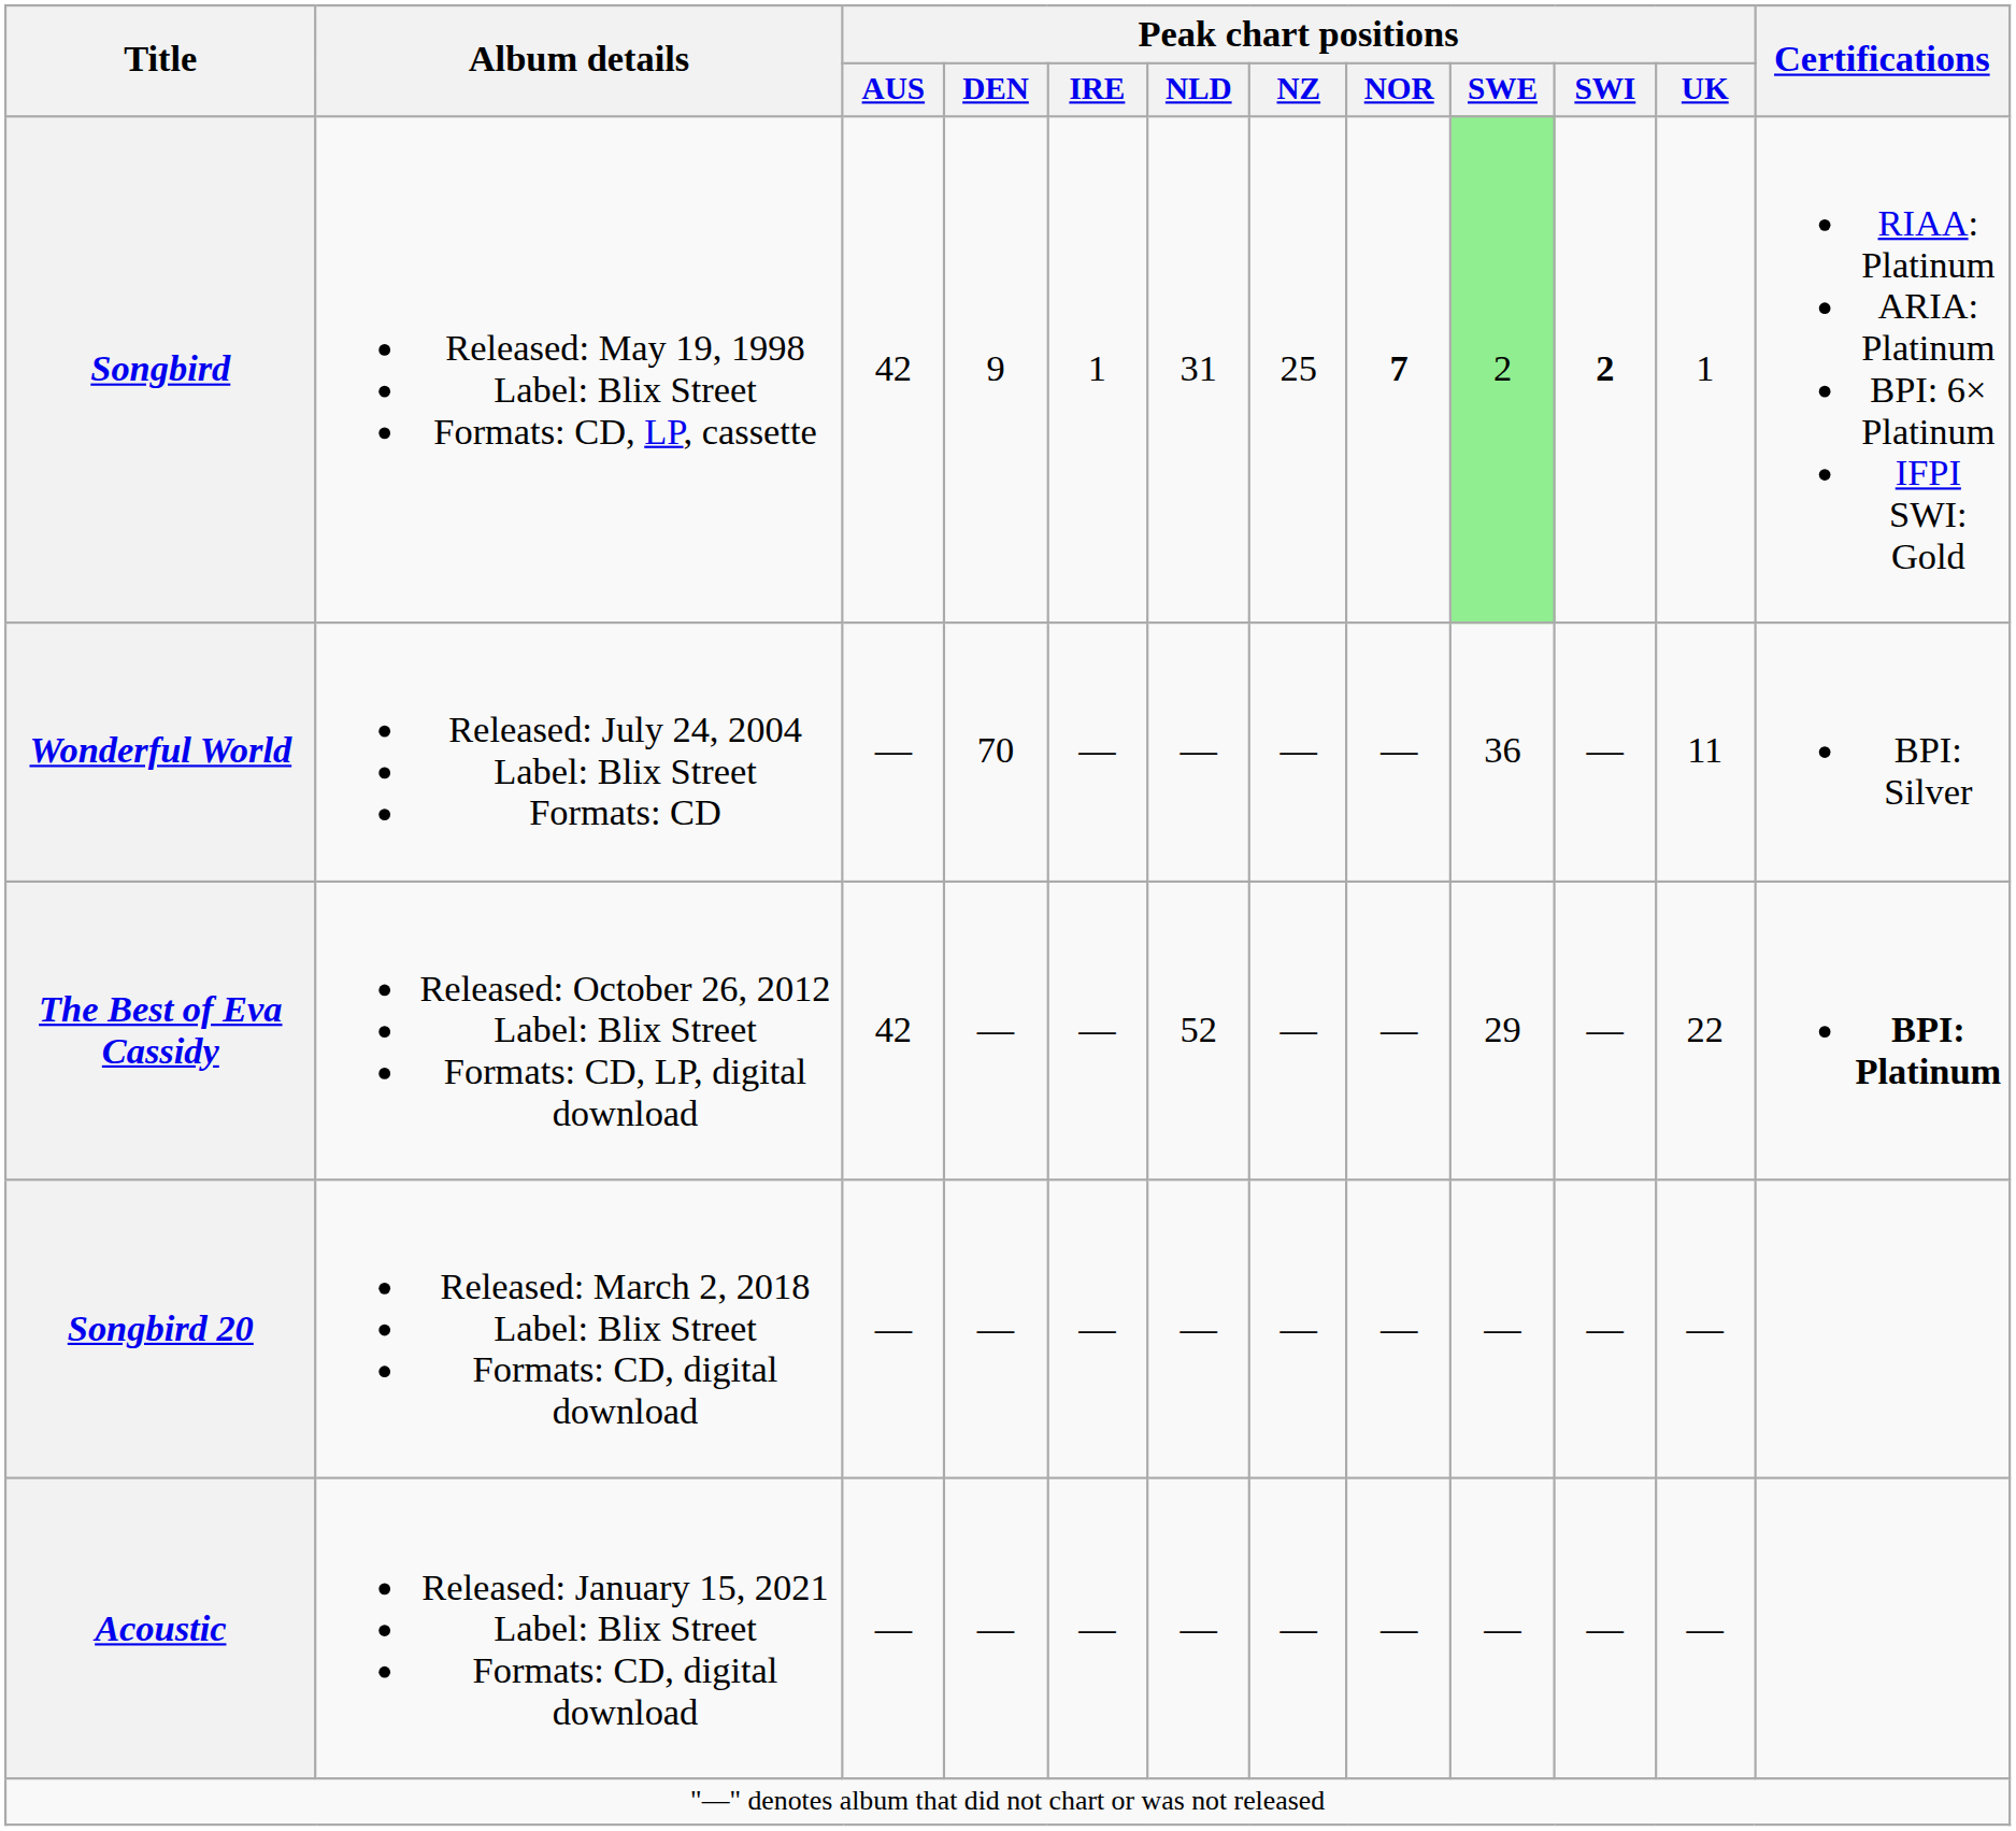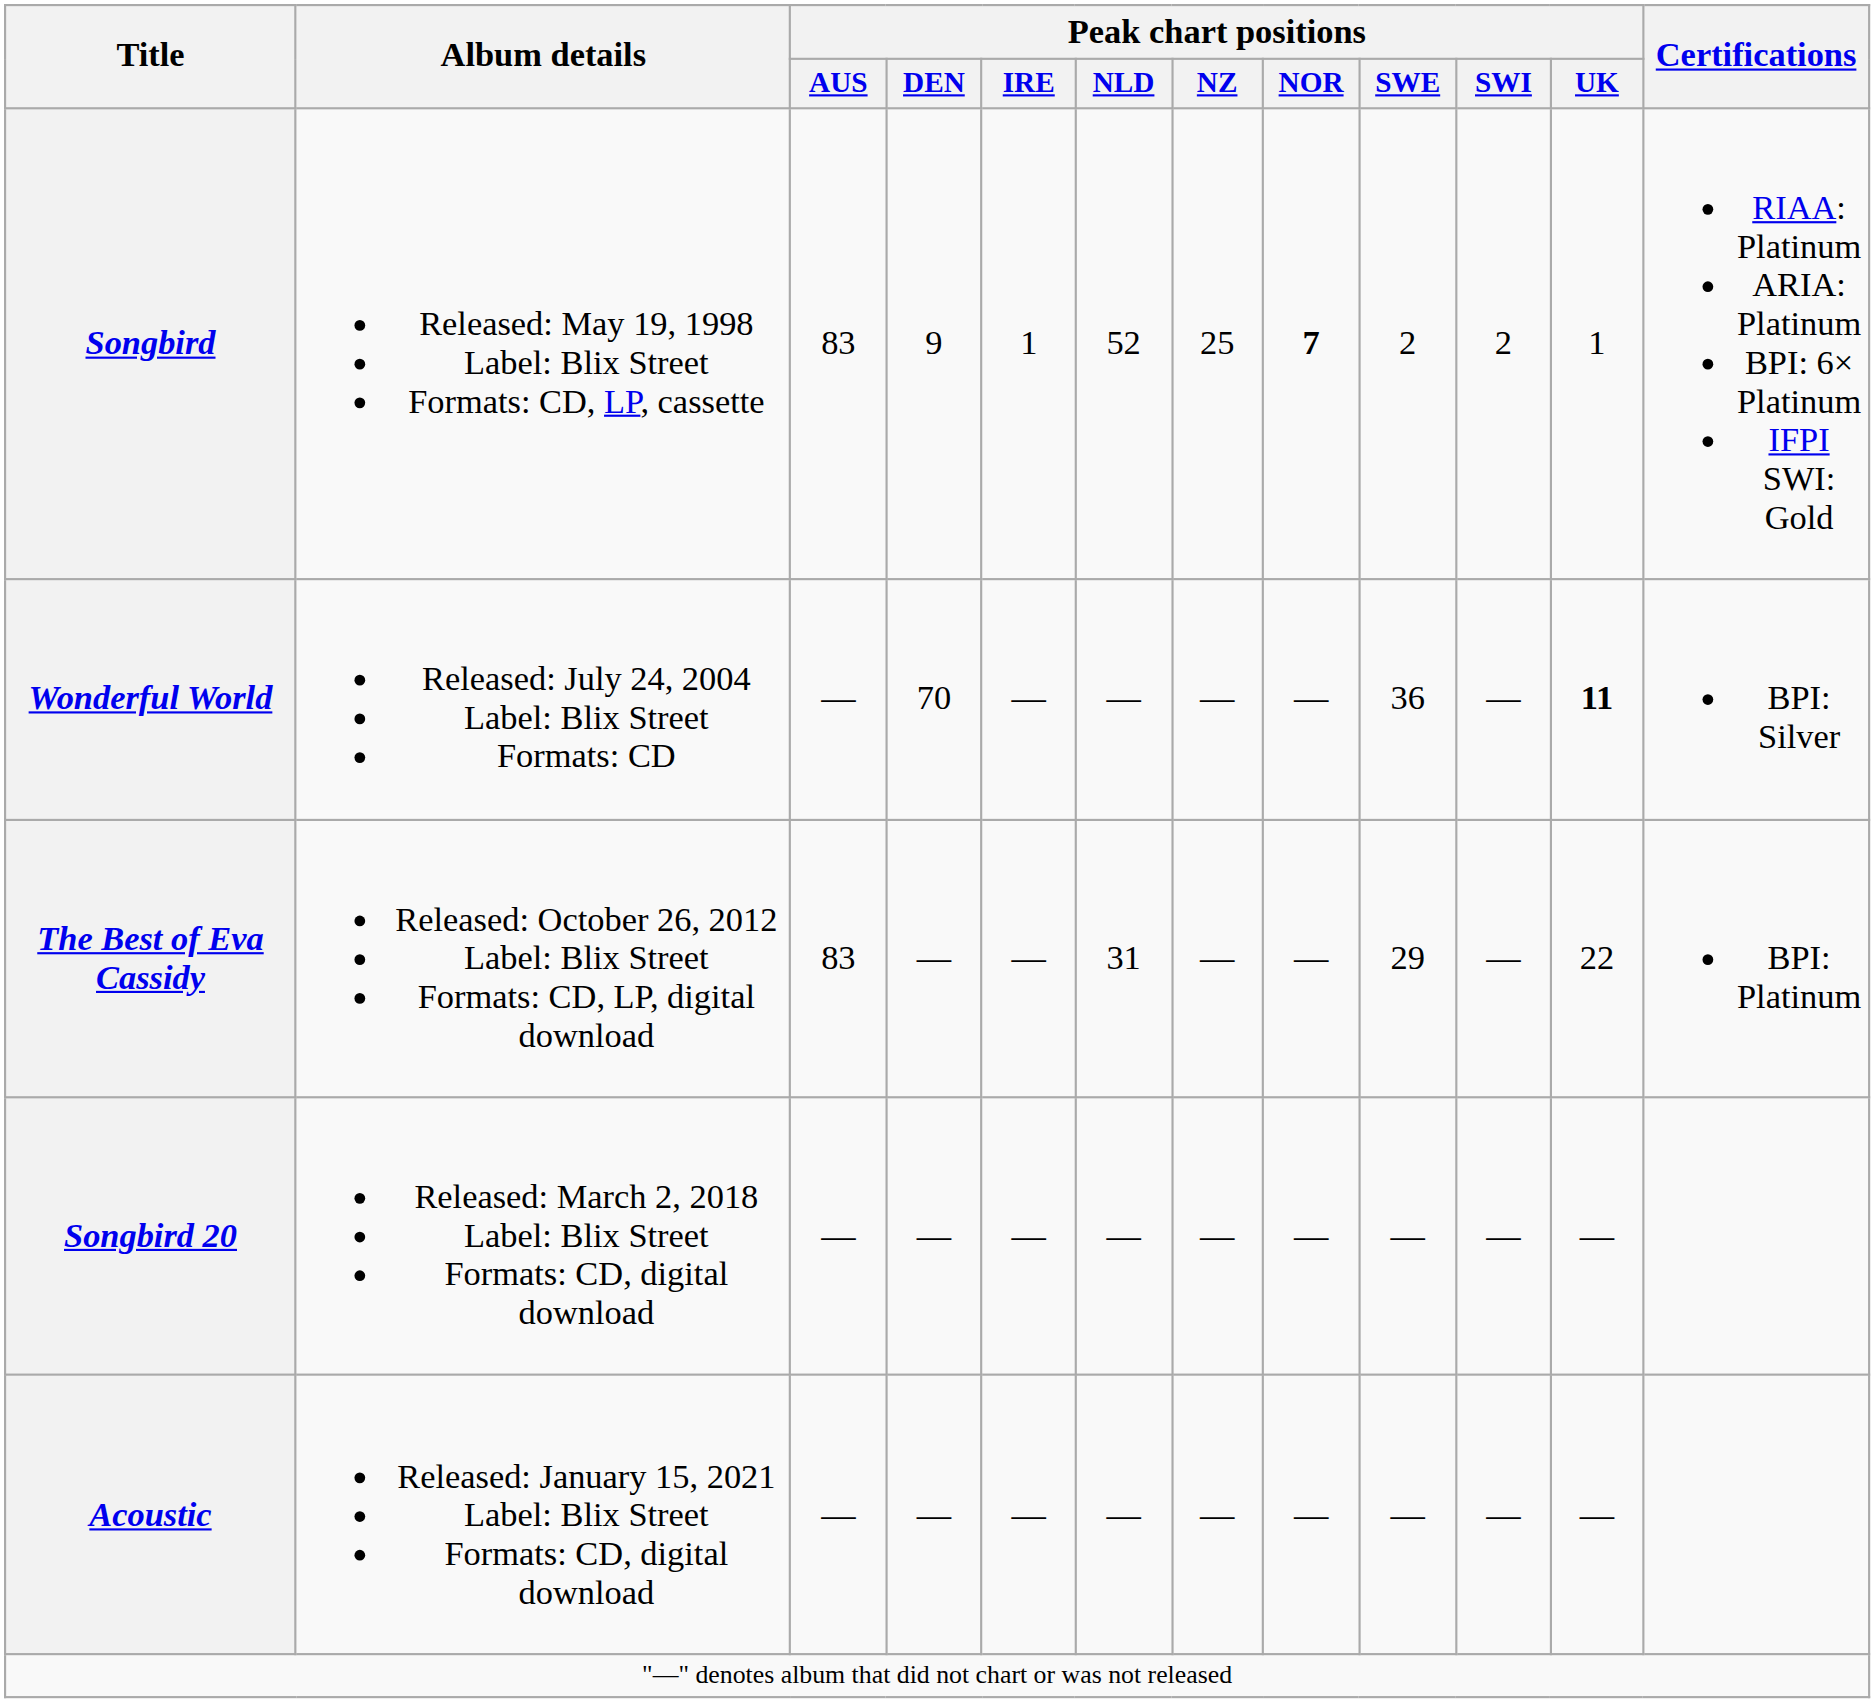Songbird | Peak chart positions / AUS: 42 -> 83
Songbird | Peak chart positions / NLD: 31 -> 52
Songbird | Peak chart positions / SWE: lightgreen background -> no background
Songbird | Peak chart positions / SWI: bold -> normal
Wonderful World | Peak chart positions / UK: normal -> bold
The Best of Eva Cassidy | Peak chart positions / AUS: 42 -> 83
The Best of Eva Cassidy | Peak chart positions / NLD: 52 -> 31
The Best of Eva Cassidy | Certifications: bold -> normal
